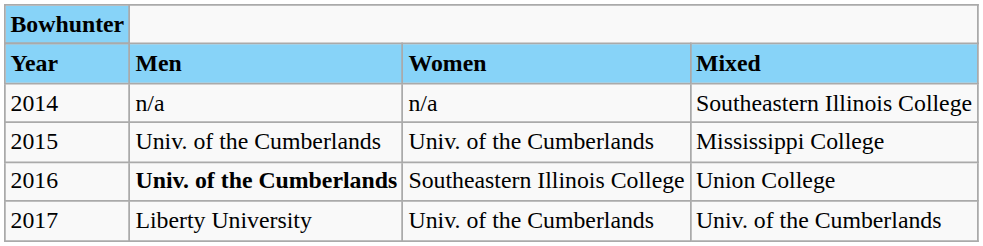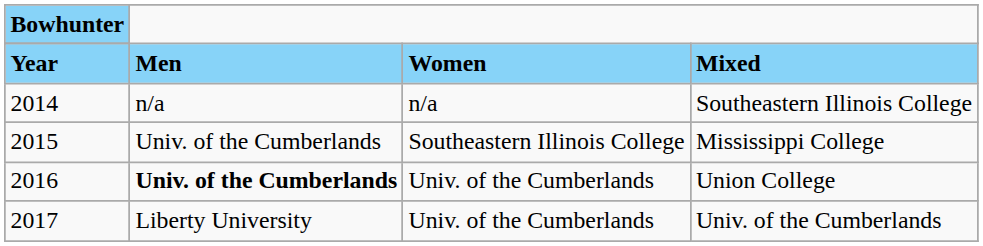Mississippi College | column 3: Univ. of the Cumberlands -> Southeastern Illinois College
Union College | column 3: Southeastern Illinois College -> Univ. of the Cumberlands
